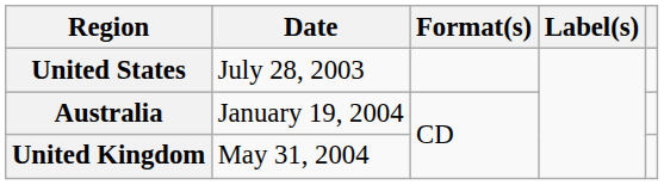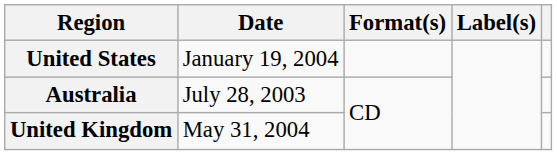United States | Date: July 28, 2003 -> January 19, 2004
Australia | Date: January 19, 2004 -> July 28, 2003
